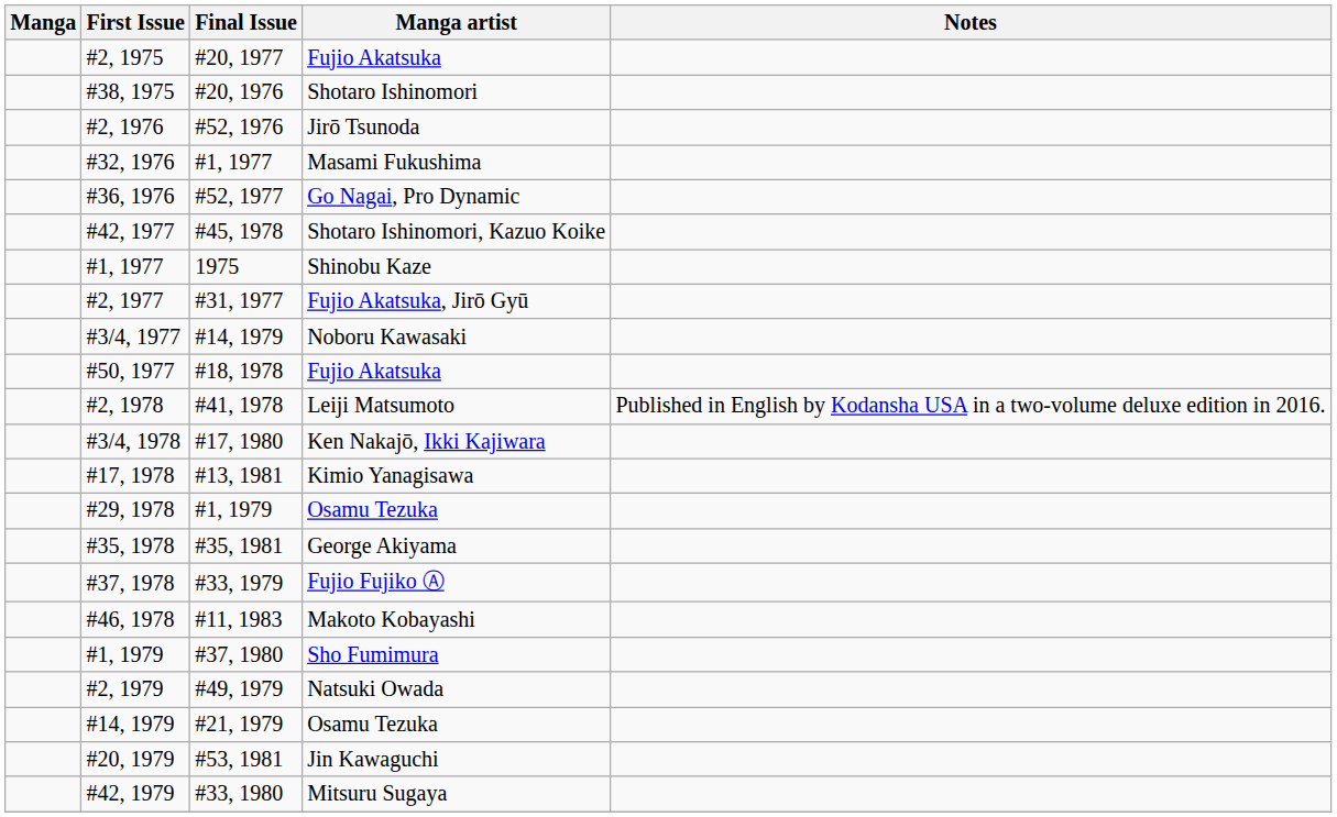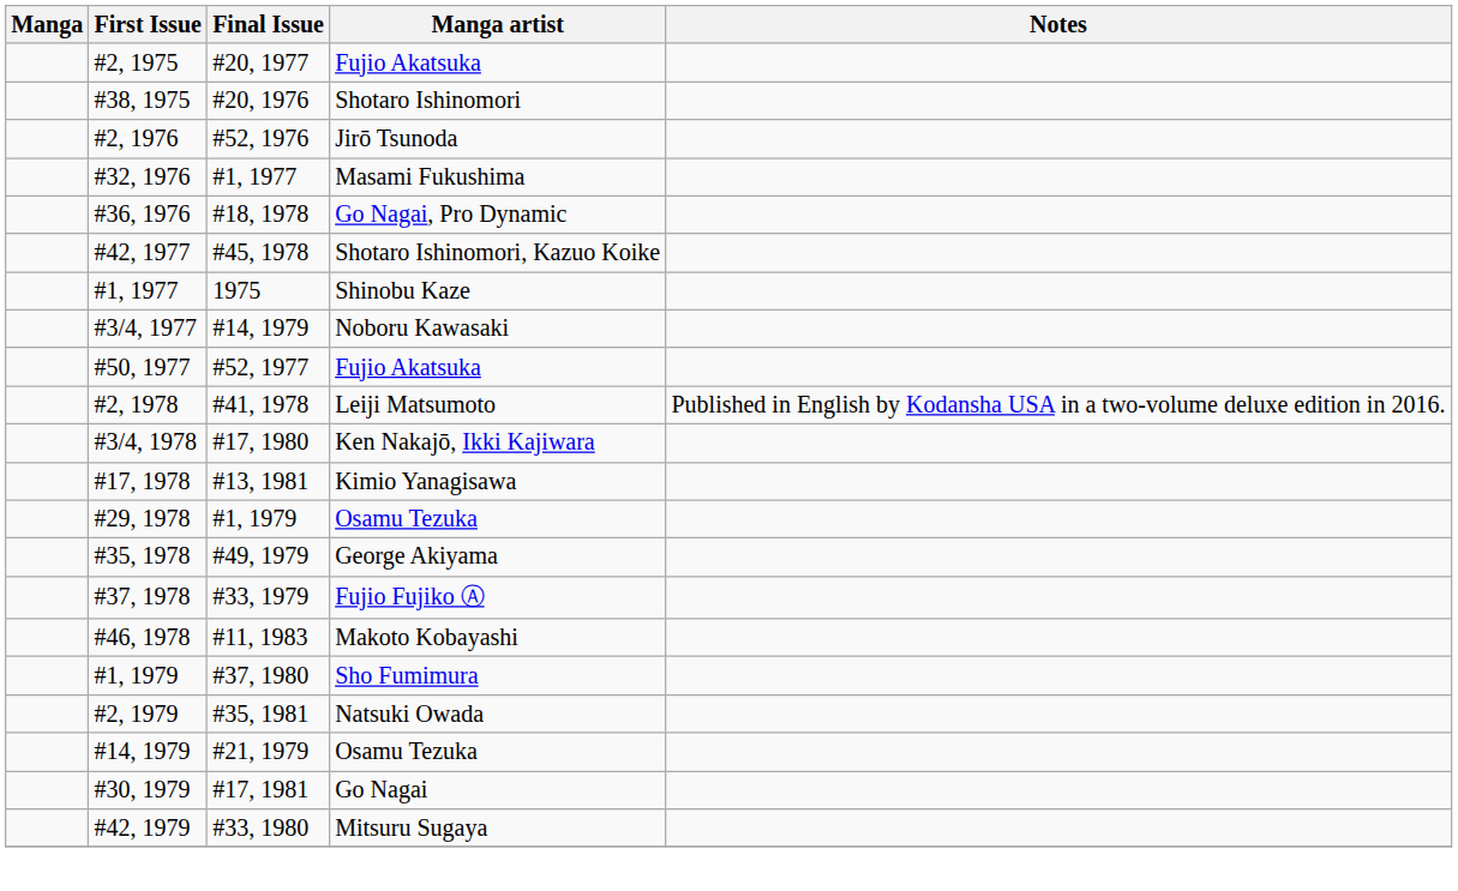Go Nagai, Pro Dynamic | Final Issue: #52, 1977 -> #18, 1978
- row: #2, 1977 | #31, 1977 | Fujio Akatsuka, Jirō Gyū
#50, 1977 / Fujio Akatsuka | Final Issue: #18, 1978 -> #52, 1977
George Akiyama | Final Issue: #35, 1981 -> #49, 1979
Natsuki Owada | Final Issue: #49, 1979 -> #35, 1981
- row: #20, 1979 | #53, 1981 | Jin Kawaguchi
+ row: #30, 1979 | #17, 1981 | Go Nagai
